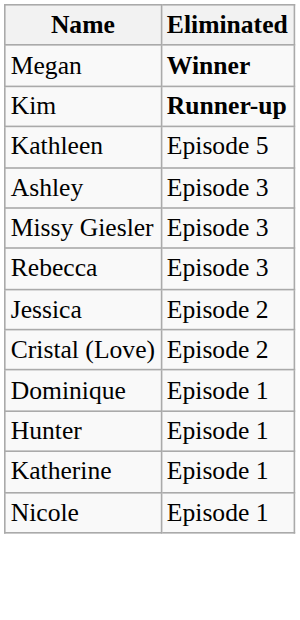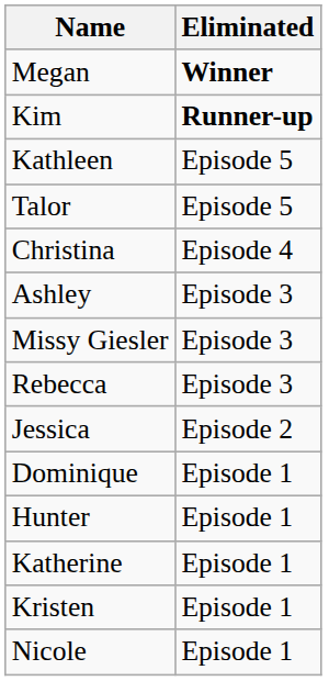+ row: Talor | Episode 5
+ row: Christina | Episode 4
- row: Cristal (Love) | Episode 2
+ row: Kristen | Episode 1
